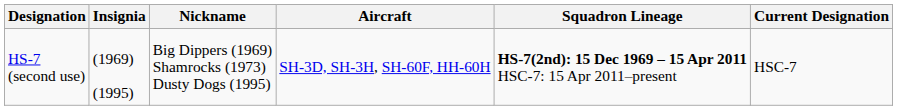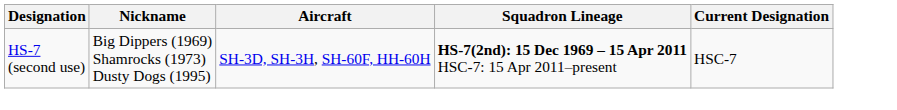- column: Insignia | (1969) (1995)
